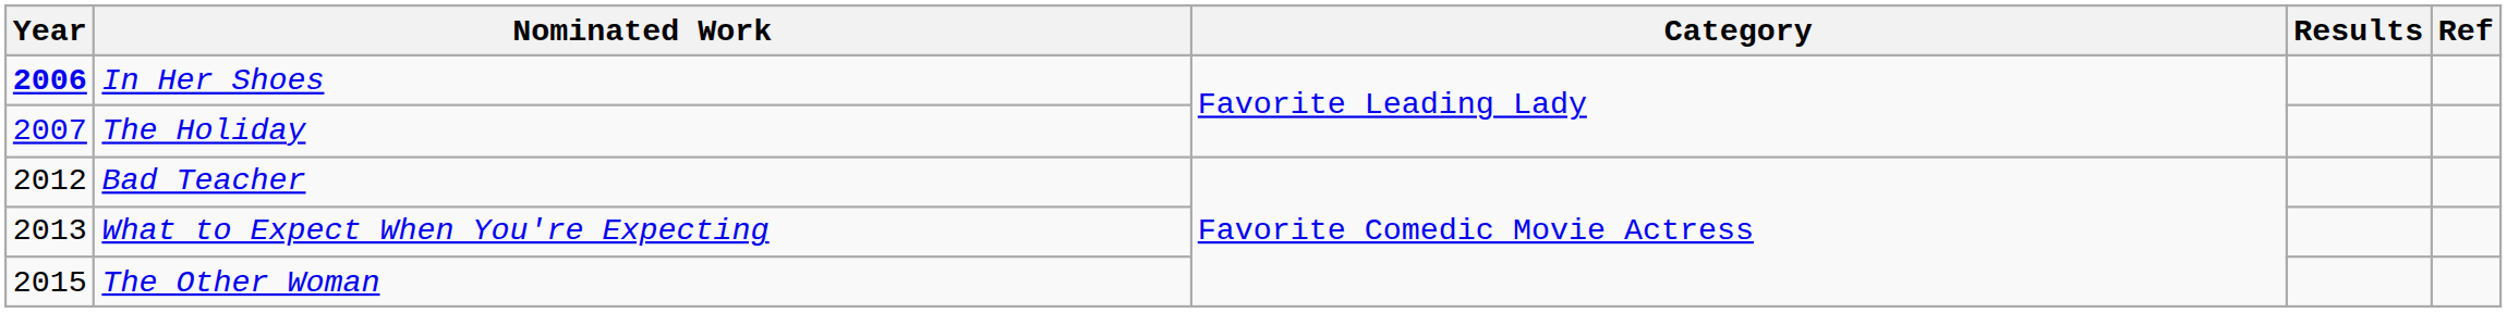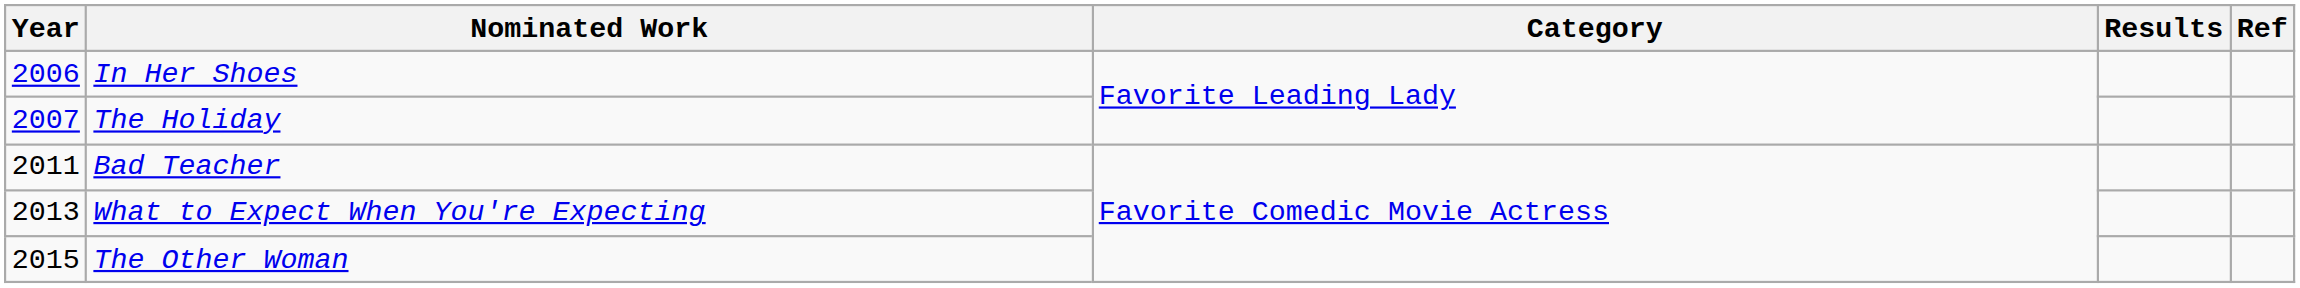In Her Shoes | Year: bold -> normal
Bad Teacher | Year: 2012 -> 2011
